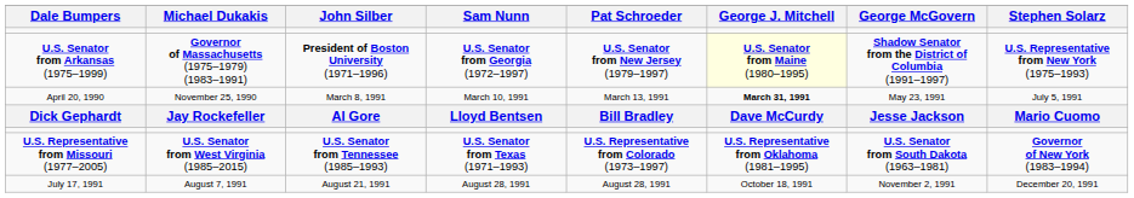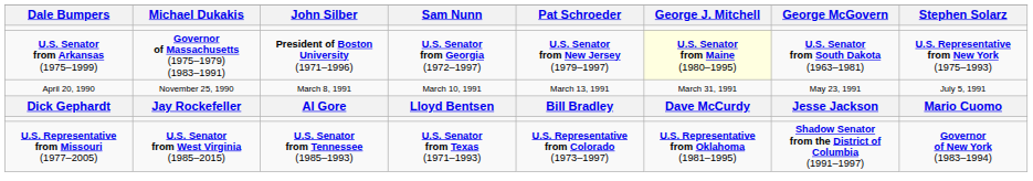U.S. Senator from Arkansas (1975–1999) | George McGovern: Shadow Senator from the District of Columbia (1991–1997) -> U.S. Senator from South Dakota (1963–1981)
April 20, 1990 | George J. Mitchell: bold -> normal
U.S. Representative from Missouri (1977–2005) | George McGovern: U.S. Senator from South Dakota (1963–1981) -> Shadow Senator from the District of Columbia (1991–1997)
- row: July 17, 1991 | August 7, 1991 | August 21, 1991 | August 28, 1991 | August 28, 1991 | October 18, 1991 | November 2, 1991 | December 20, 1991
